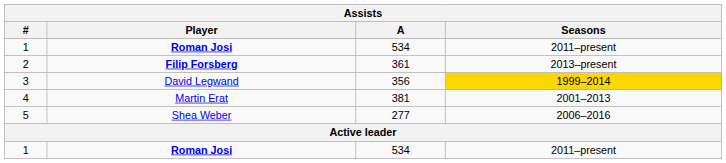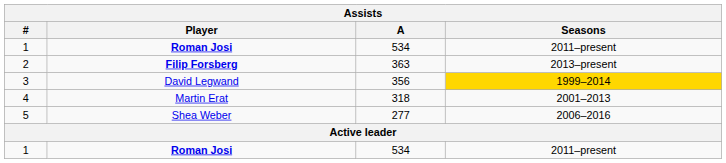2 | A: 361 -> 363
4 | A: 381 -> 318
